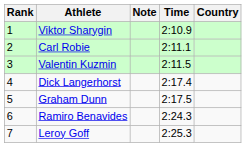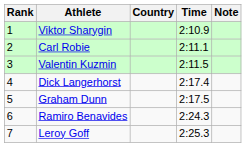columns swapped: Country <-> Note
